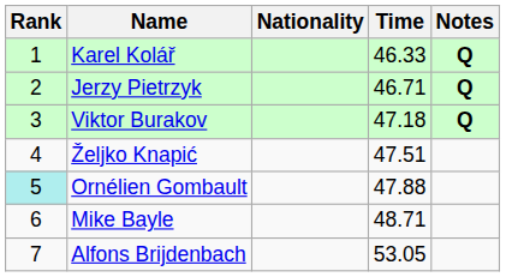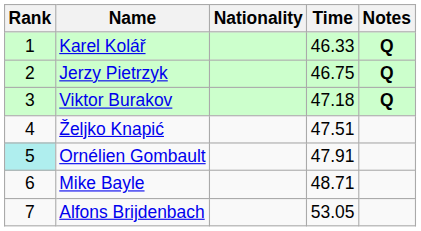Jerzy Pietrzyk | Time: 46.71 -> 46.75
Ornélien Gombault | Time: 47.88 -> 47.91
